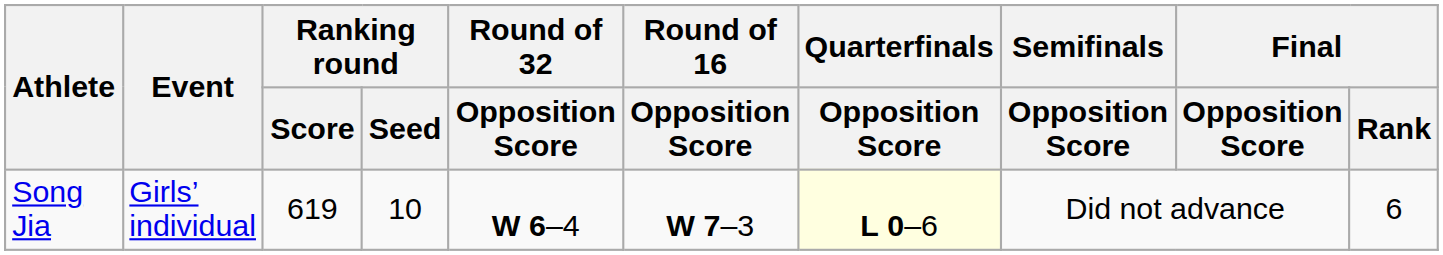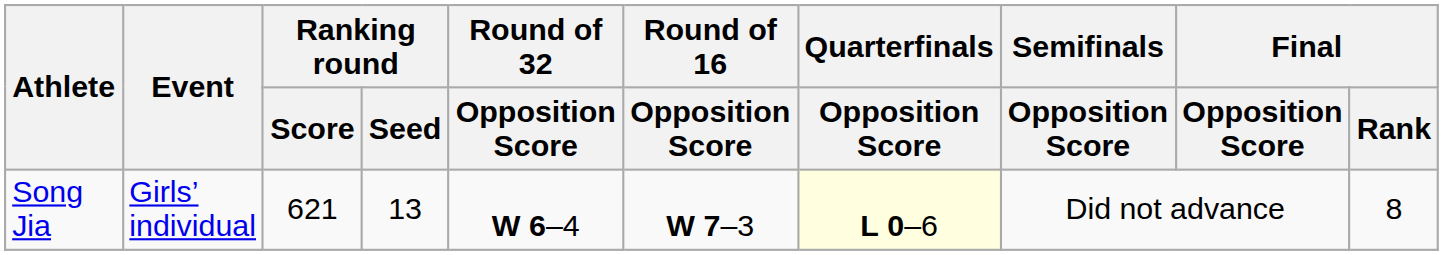Song Jia | Ranking round / Score: 619 -> 621
Song Jia | Ranking round / Seed: 10 -> 13
Song Jia | Final / Rank: 6 -> 8
